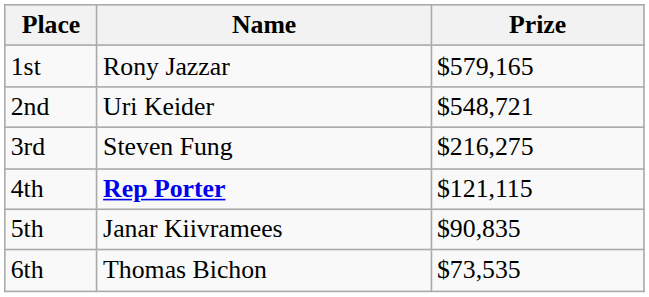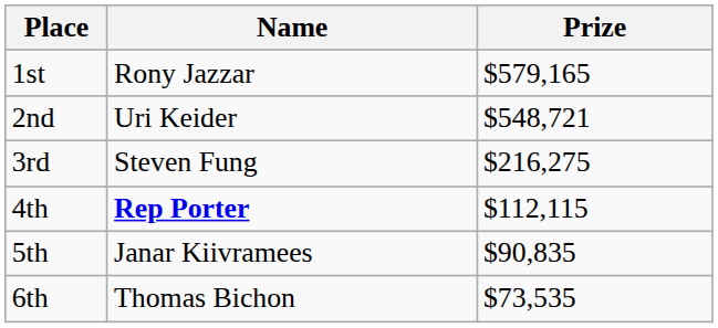4th | Prize: $121,115 -> $112,115
